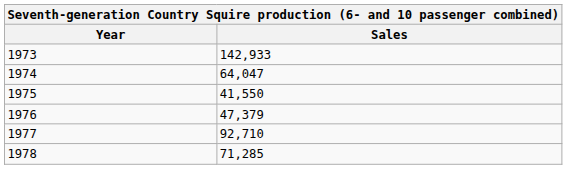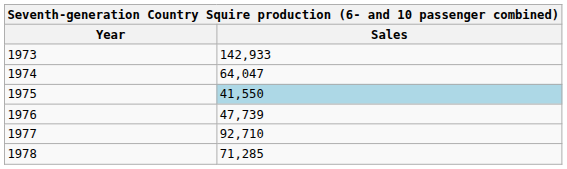1975 | Sales: no background -> lightblue background
1976 | Sales: 47,379 -> 47,739
